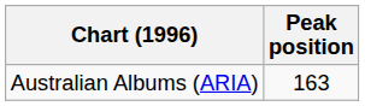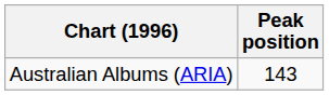Australian Albums (ARIA) | Peak position: 163 -> 143
